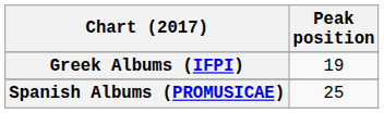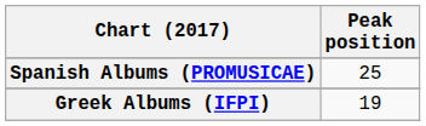rows swapped: Greek Albums (IFPI) <-> Spanish Albums (PROMUSICAE)
